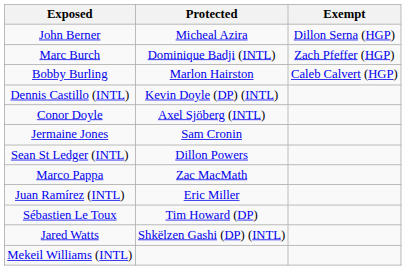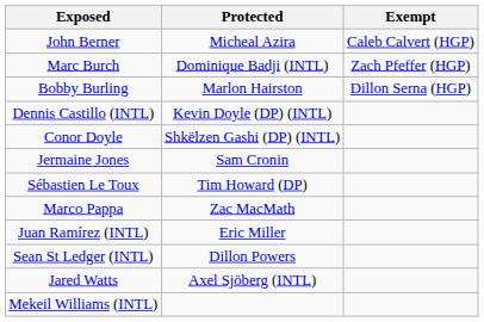John Berner | Exempt: Dillon Serna (HGP) -> Caleb Calvert (HGP)
Bobby Burling | Exempt: Caleb Calvert (HGP) -> Dillon Serna (HGP)
Conor Doyle | Protected: Axel Sjöberg (INTL) -> Shkëlzen Gashi (DP) (INTL)
rows swapped: Sébastien Le Toux <-> Sean St Ledger (INTL)
Jared Watts | Protected: Shkëlzen Gashi (DP) (INTL) -> Axel Sjöberg (INTL)
